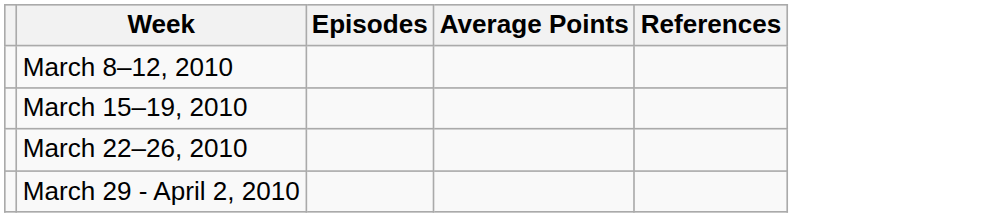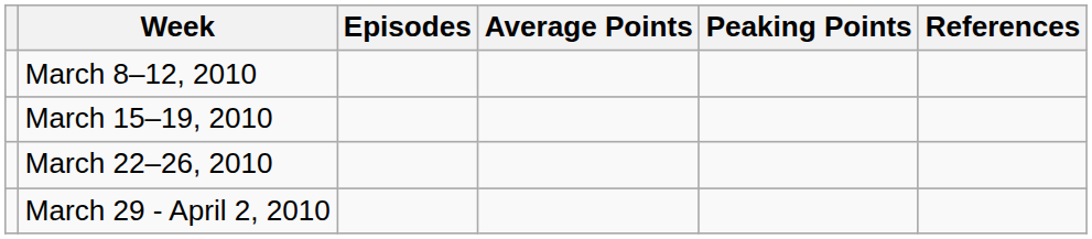+ column: Peaking Points
